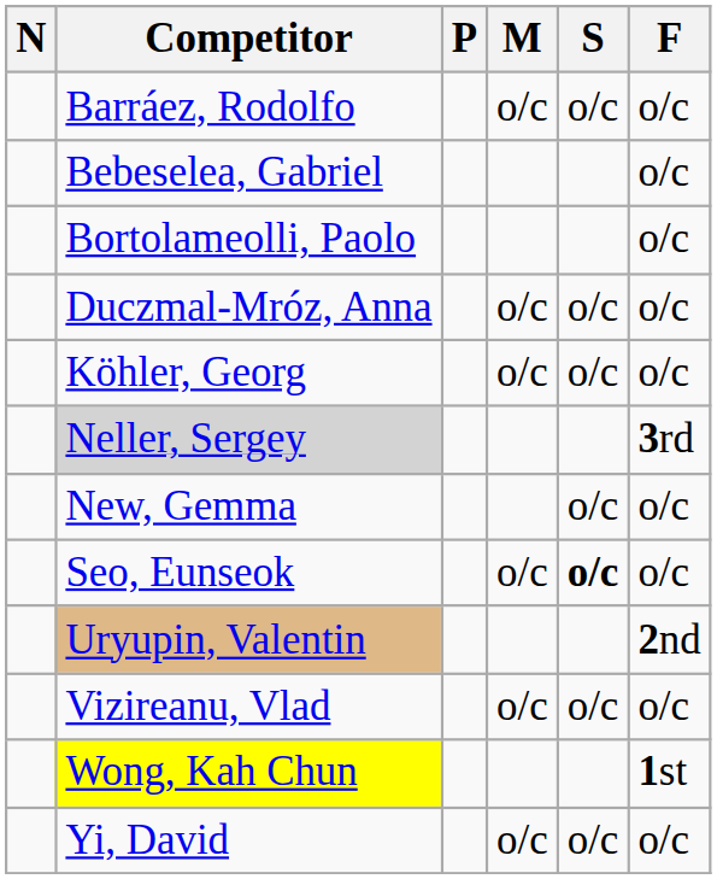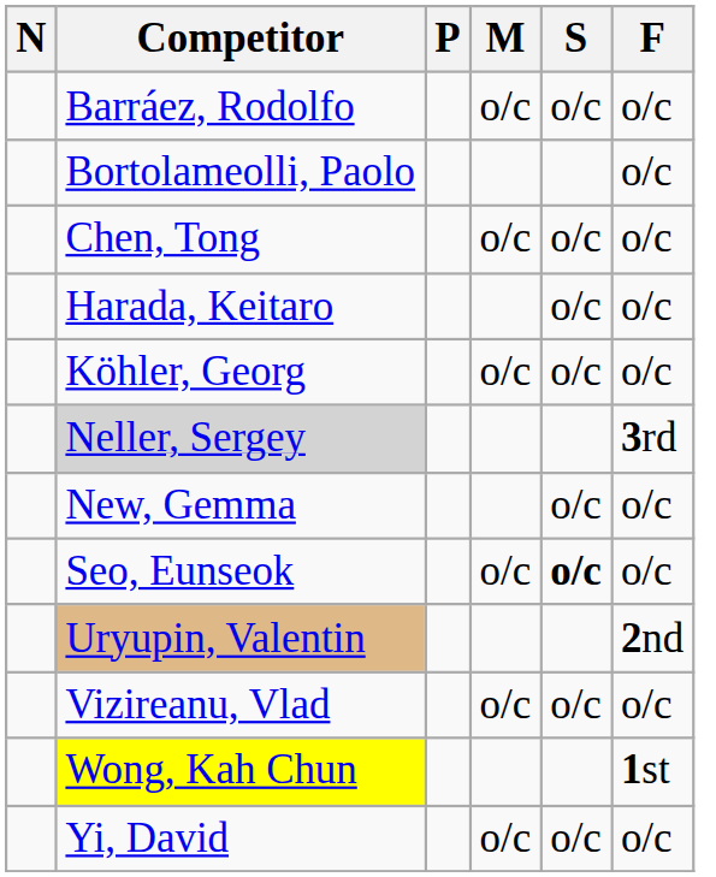- row: Bebeselea, Gabriel | o/c
+ row: Chen, Tong | o/c | o/c | o/c
- row: Duczmal-Mróz, Anna | o/c | o/c | o/c
+ row: Harada, Keitaro | o/c | o/c
